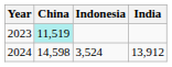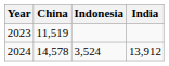2023 | China: paleturquoise background -> no background
2024 | China: 14,598 -> 14,578
